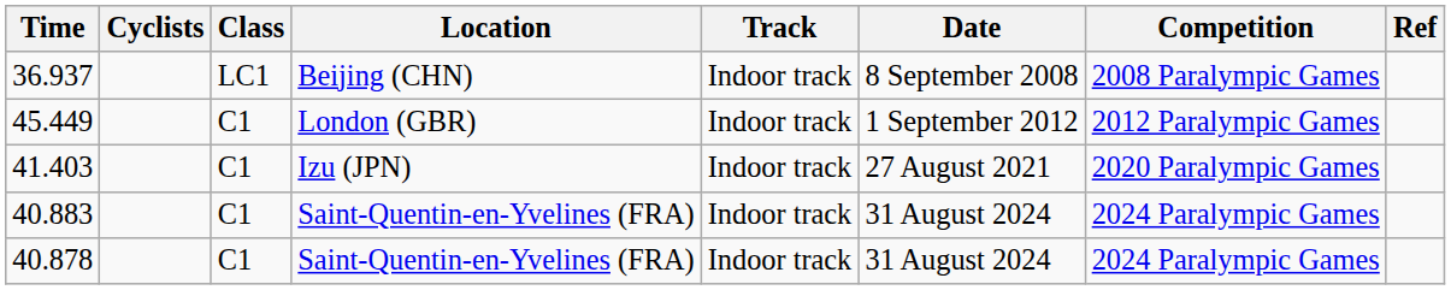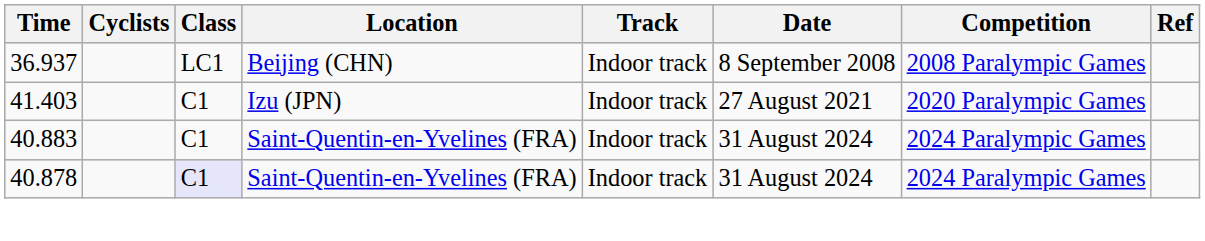- row: 45.449 | C1 | London (GBR) | Indoor track | 1 September 2012 | 2012 Paralympic Games
40.878 | Class: no background -> lavender background
